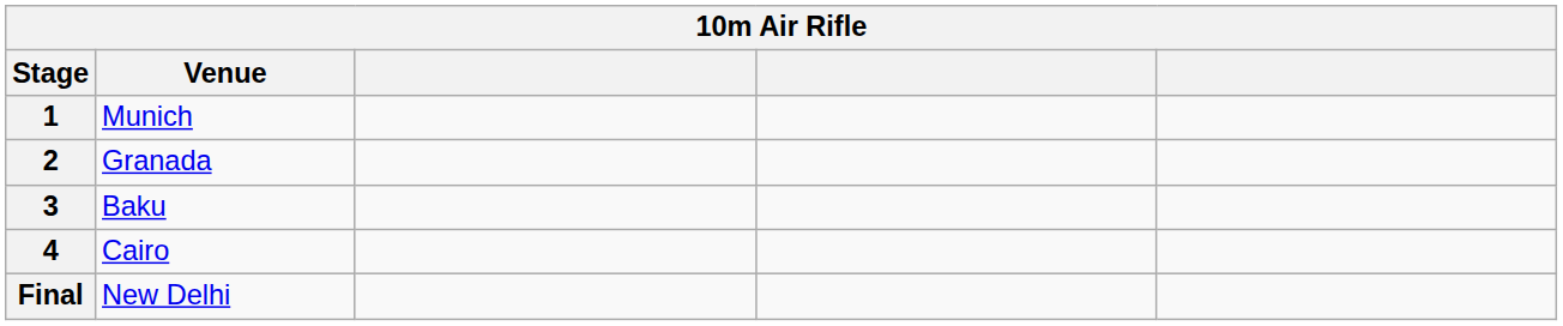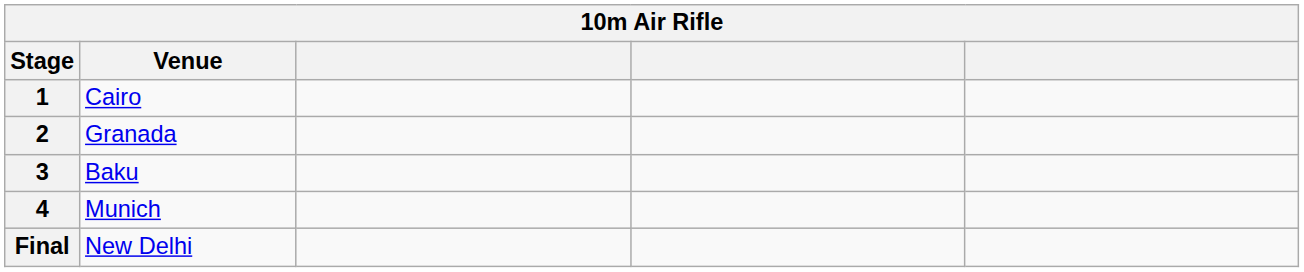1 | Venue: Munich -> Cairo
4 | Venue: Cairo -> Munich
